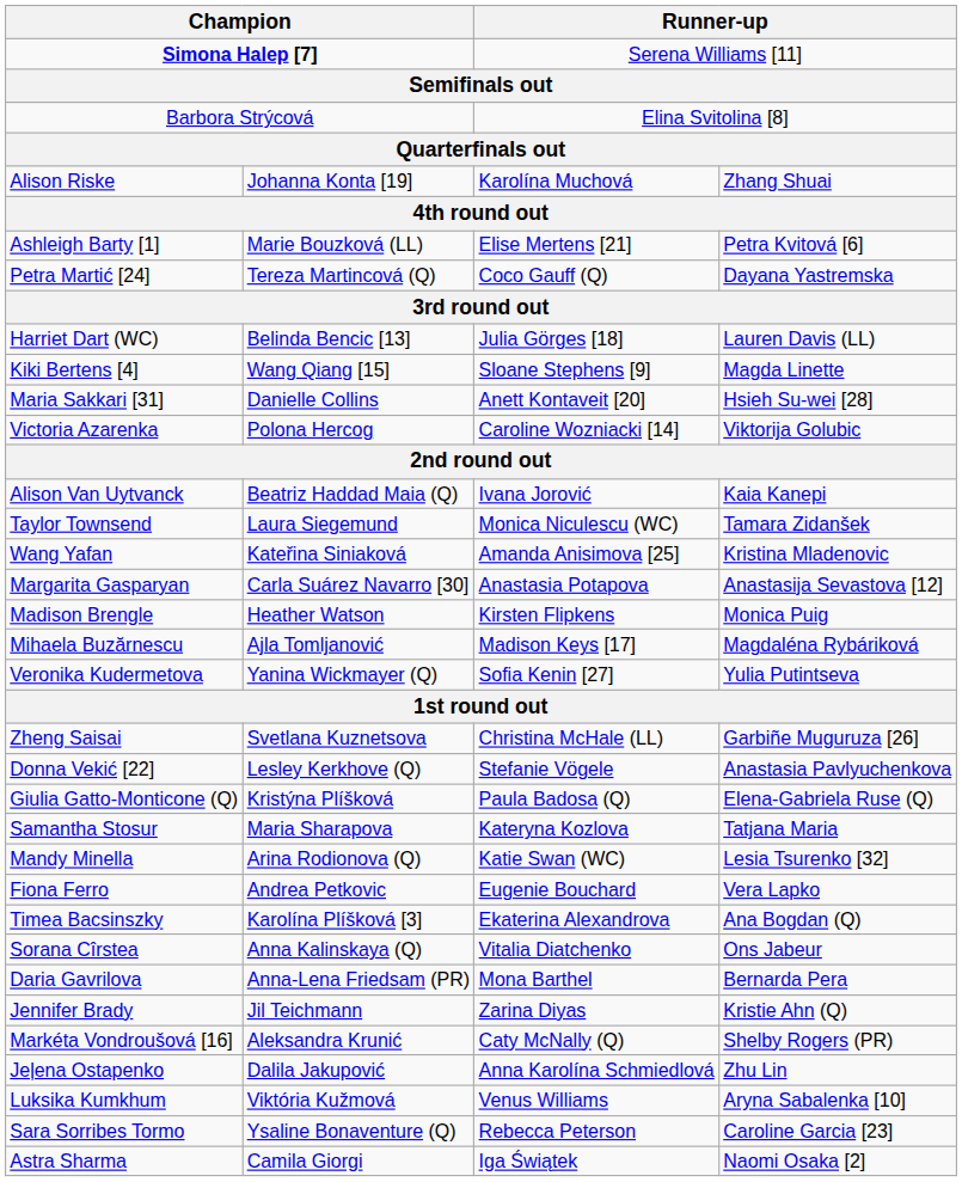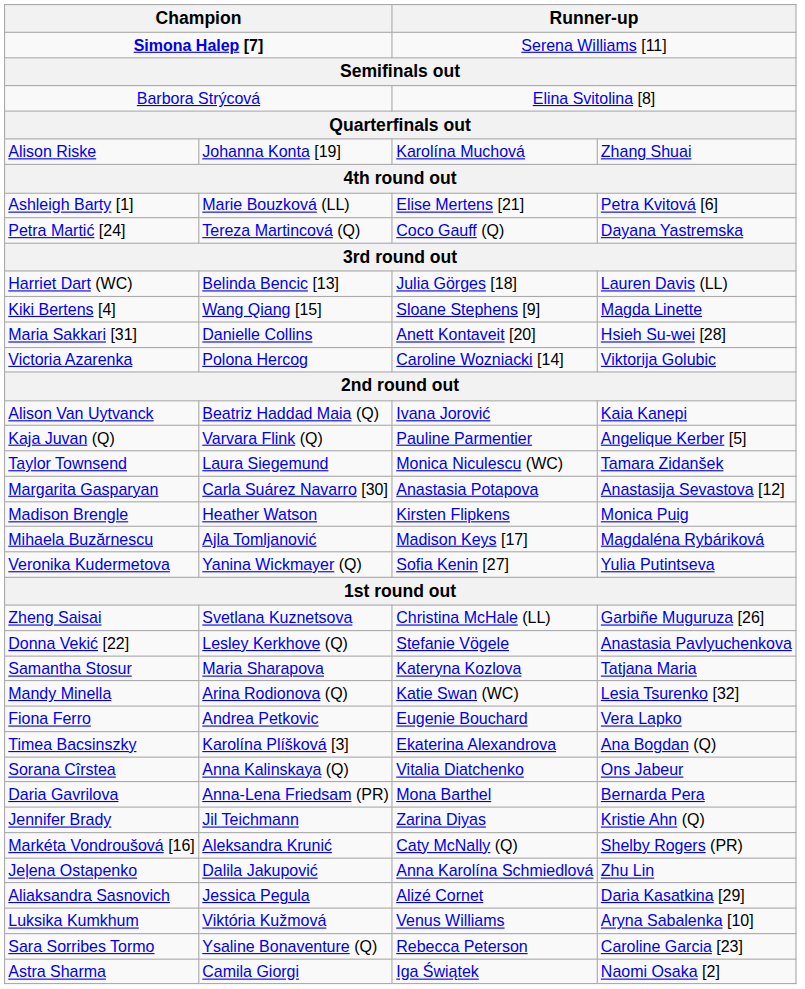+ row: Kaja Juvan (Q) | Varvara Flink (Q) | Pauline Parmentier | Angelique Kerber [5]
- row: Wang Yafan | Kateřina Siniaková | Amanda Anisimova [25] | Kristina Mladenovic
- row: Giulia Gatto-Monticone (Q) | Kristýna Plíšková | Paula Badosa (Q) | Elena-Gabriela Ruse (Q)
+ row: Aliaksandra Sasnovich | Jessica Pegula | Alizé Cornet | Daria Kasatkina [29]
